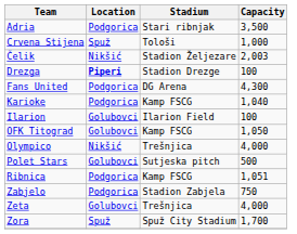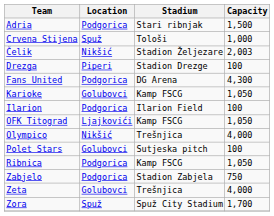Adria | Capacity: 3,500 -> 1,500
Drezga | Location: bold -> normal
Karioke | Location: Podgorica -> Golubovci
Karioke | Capacity: 1,040 -> 1,050
Ilarion | Location: Golubovci -> Podgorica
OFK Titograd | Location: Golubovci -> Ljajkovići
Polet Stars | Capacity: 500 -> 100
Ribnica | Capacity: 1,051 -> 1,050
